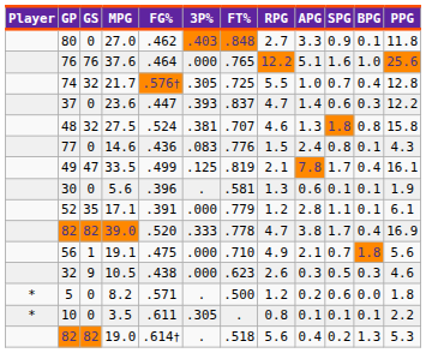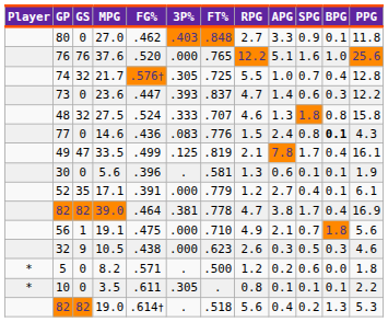37.6 | FG%: .464 -> .520
23.6 | GP: 37 -> 73
27.5 | 3P%: .381 -> .333
14.6 | BPG: normal -> bold
17.1 | APG: 2.8 -> 2.7
17.1 | SPG: 1.1 -> 0.4
39.0 | FG%: .520 -> .464
39.0 | 3P%: .333 -> .381
